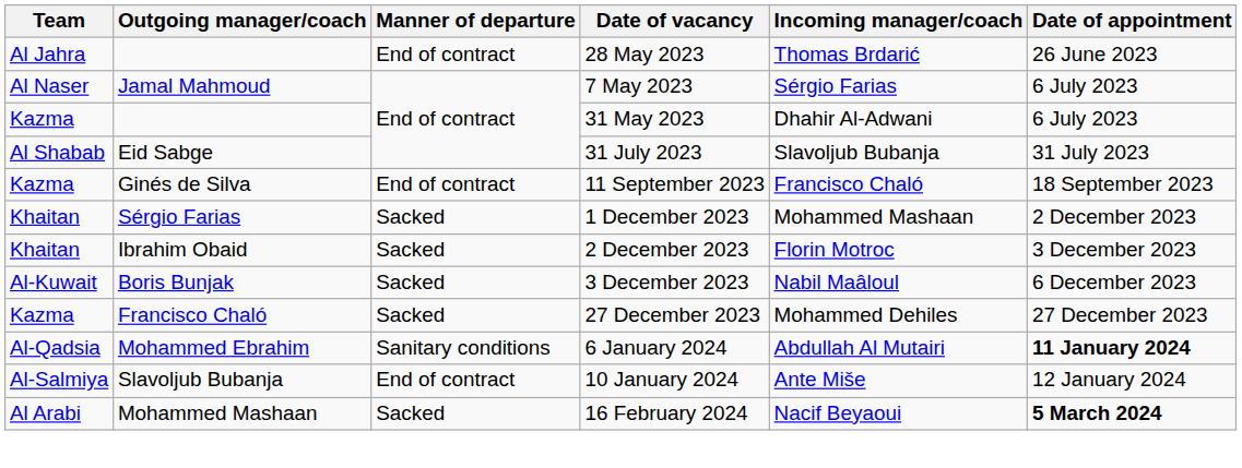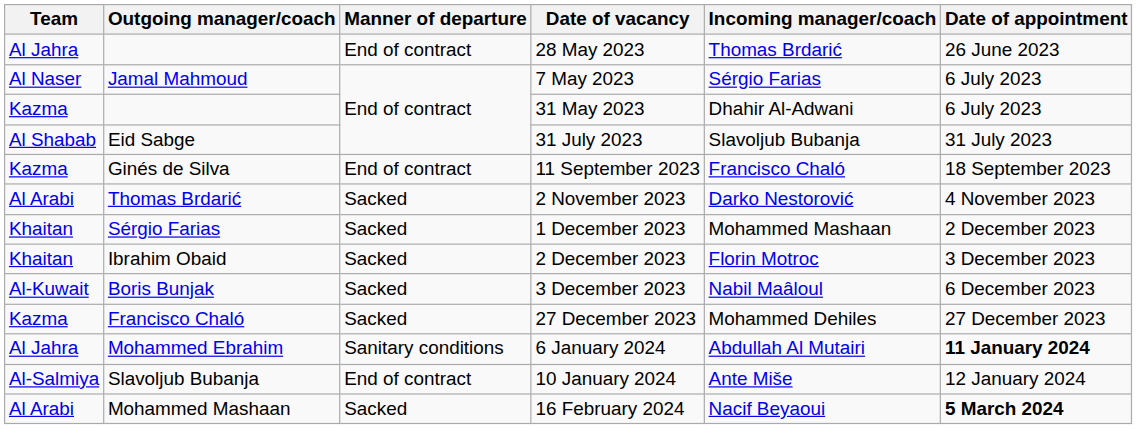+ row: Al Arabi | Thomas Brdarić | Sacked | 2 November 2023 | Darko Nestorović | 4 November 2023
6 January 2024 | Team: Al-Qadsia -> Al Jahra
